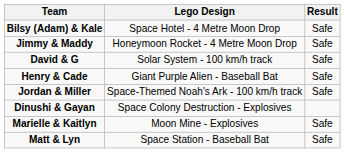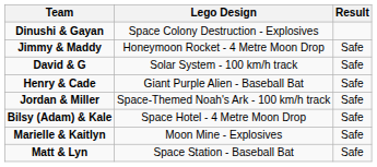rows swapped: Dinushi & Gayan <-> Bilsy (Adam) & Kale
